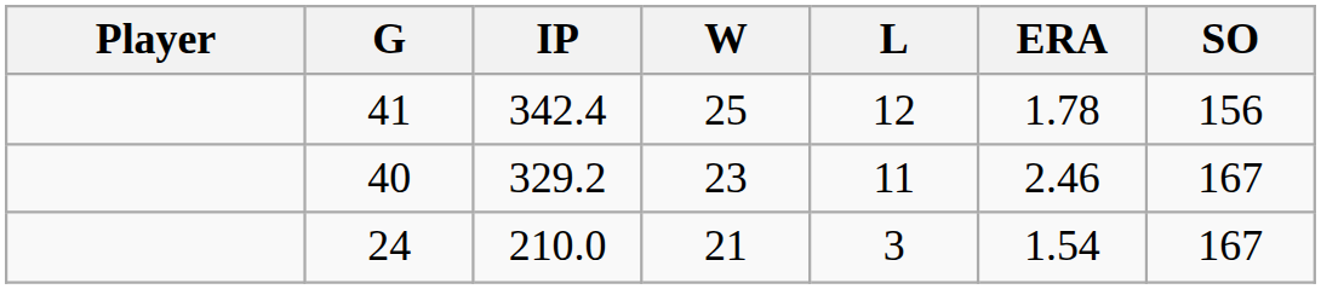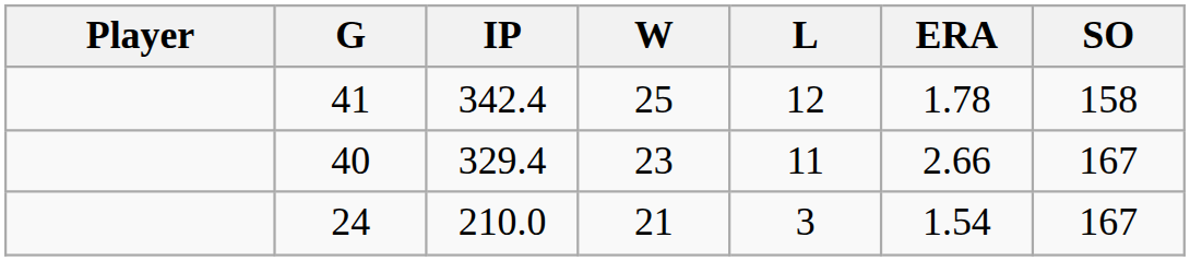41 | SO: 156 -> 158
40 | IP: 329.2 -> 329.4
40 | ERA: 2.46 -> 2.66
